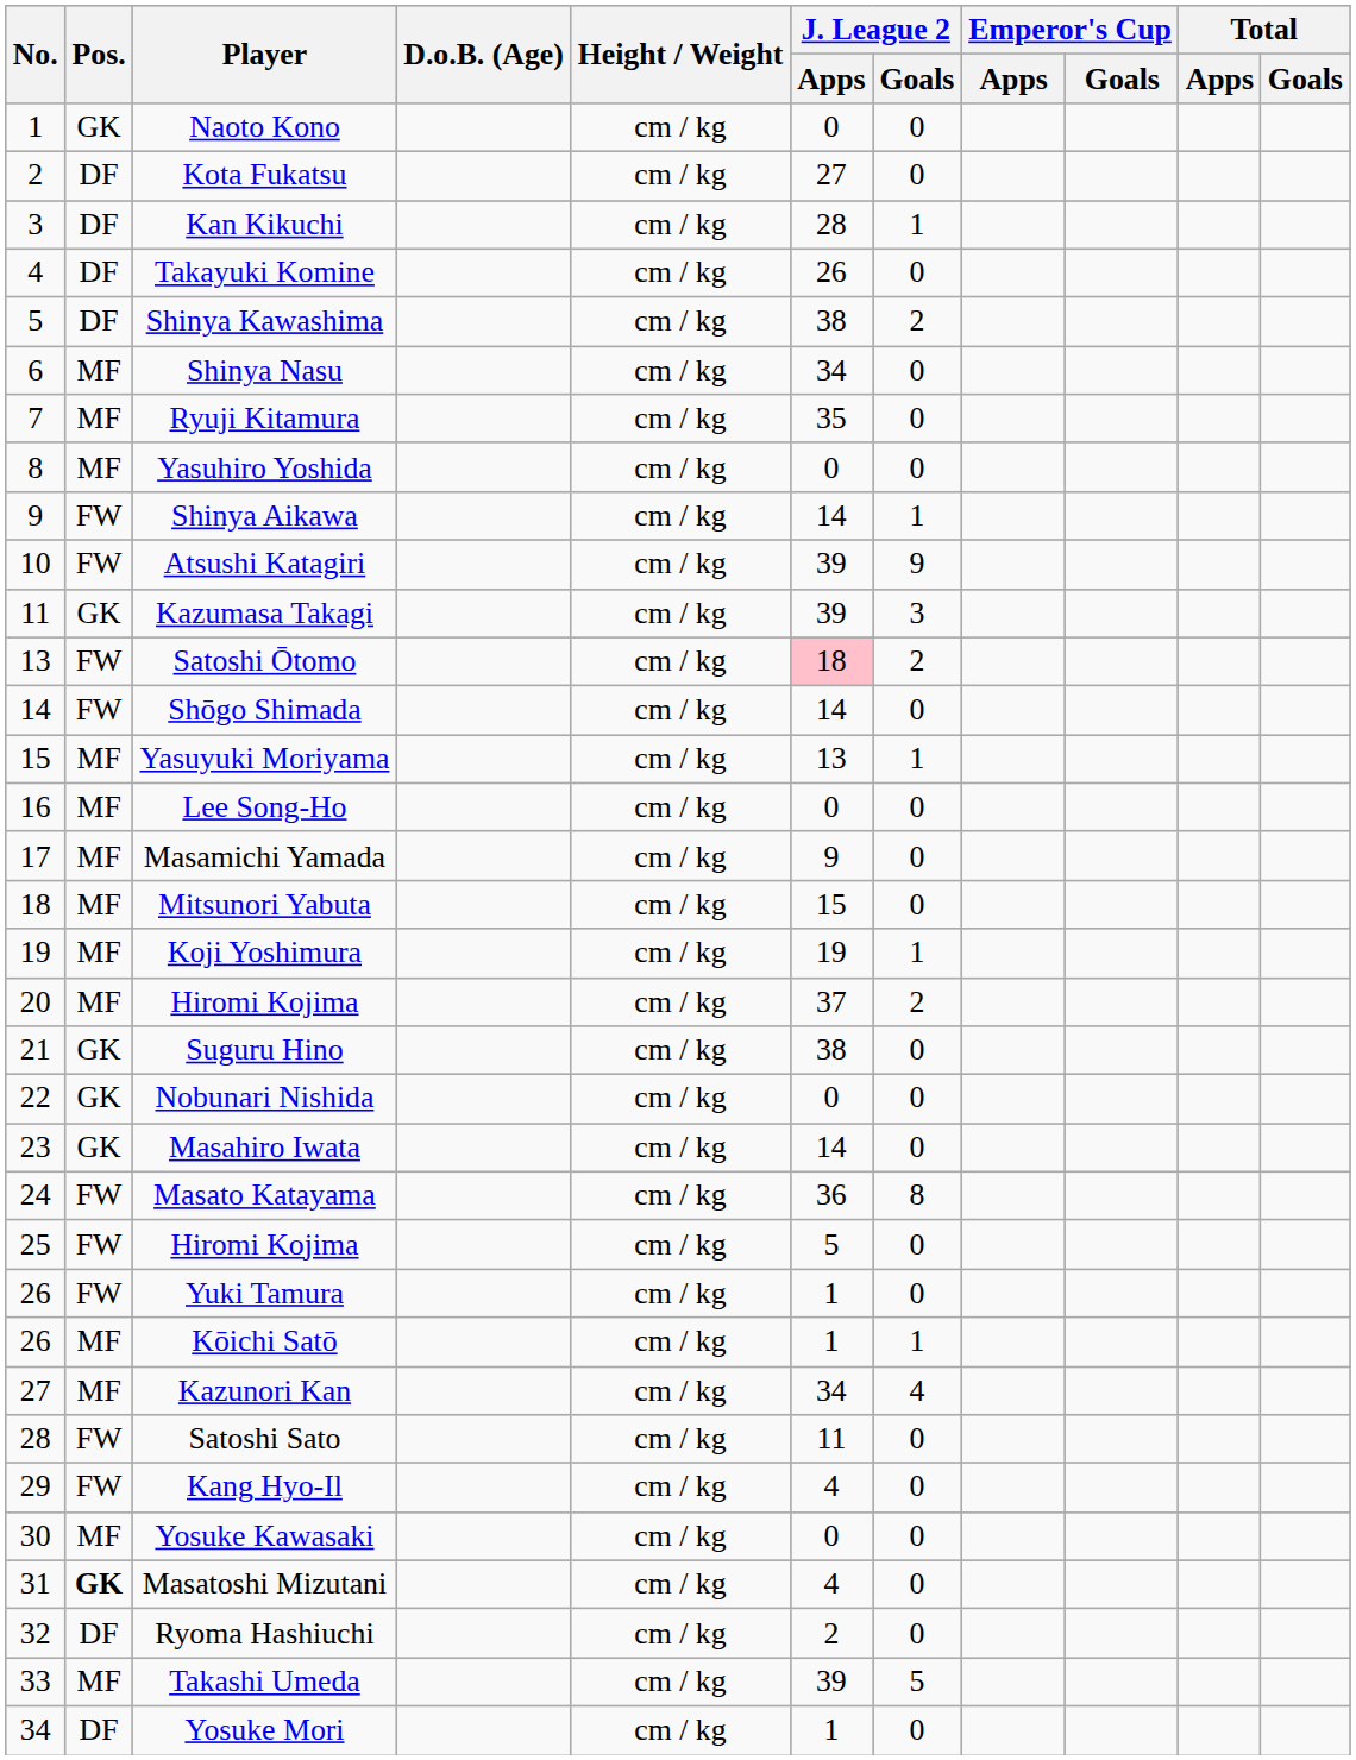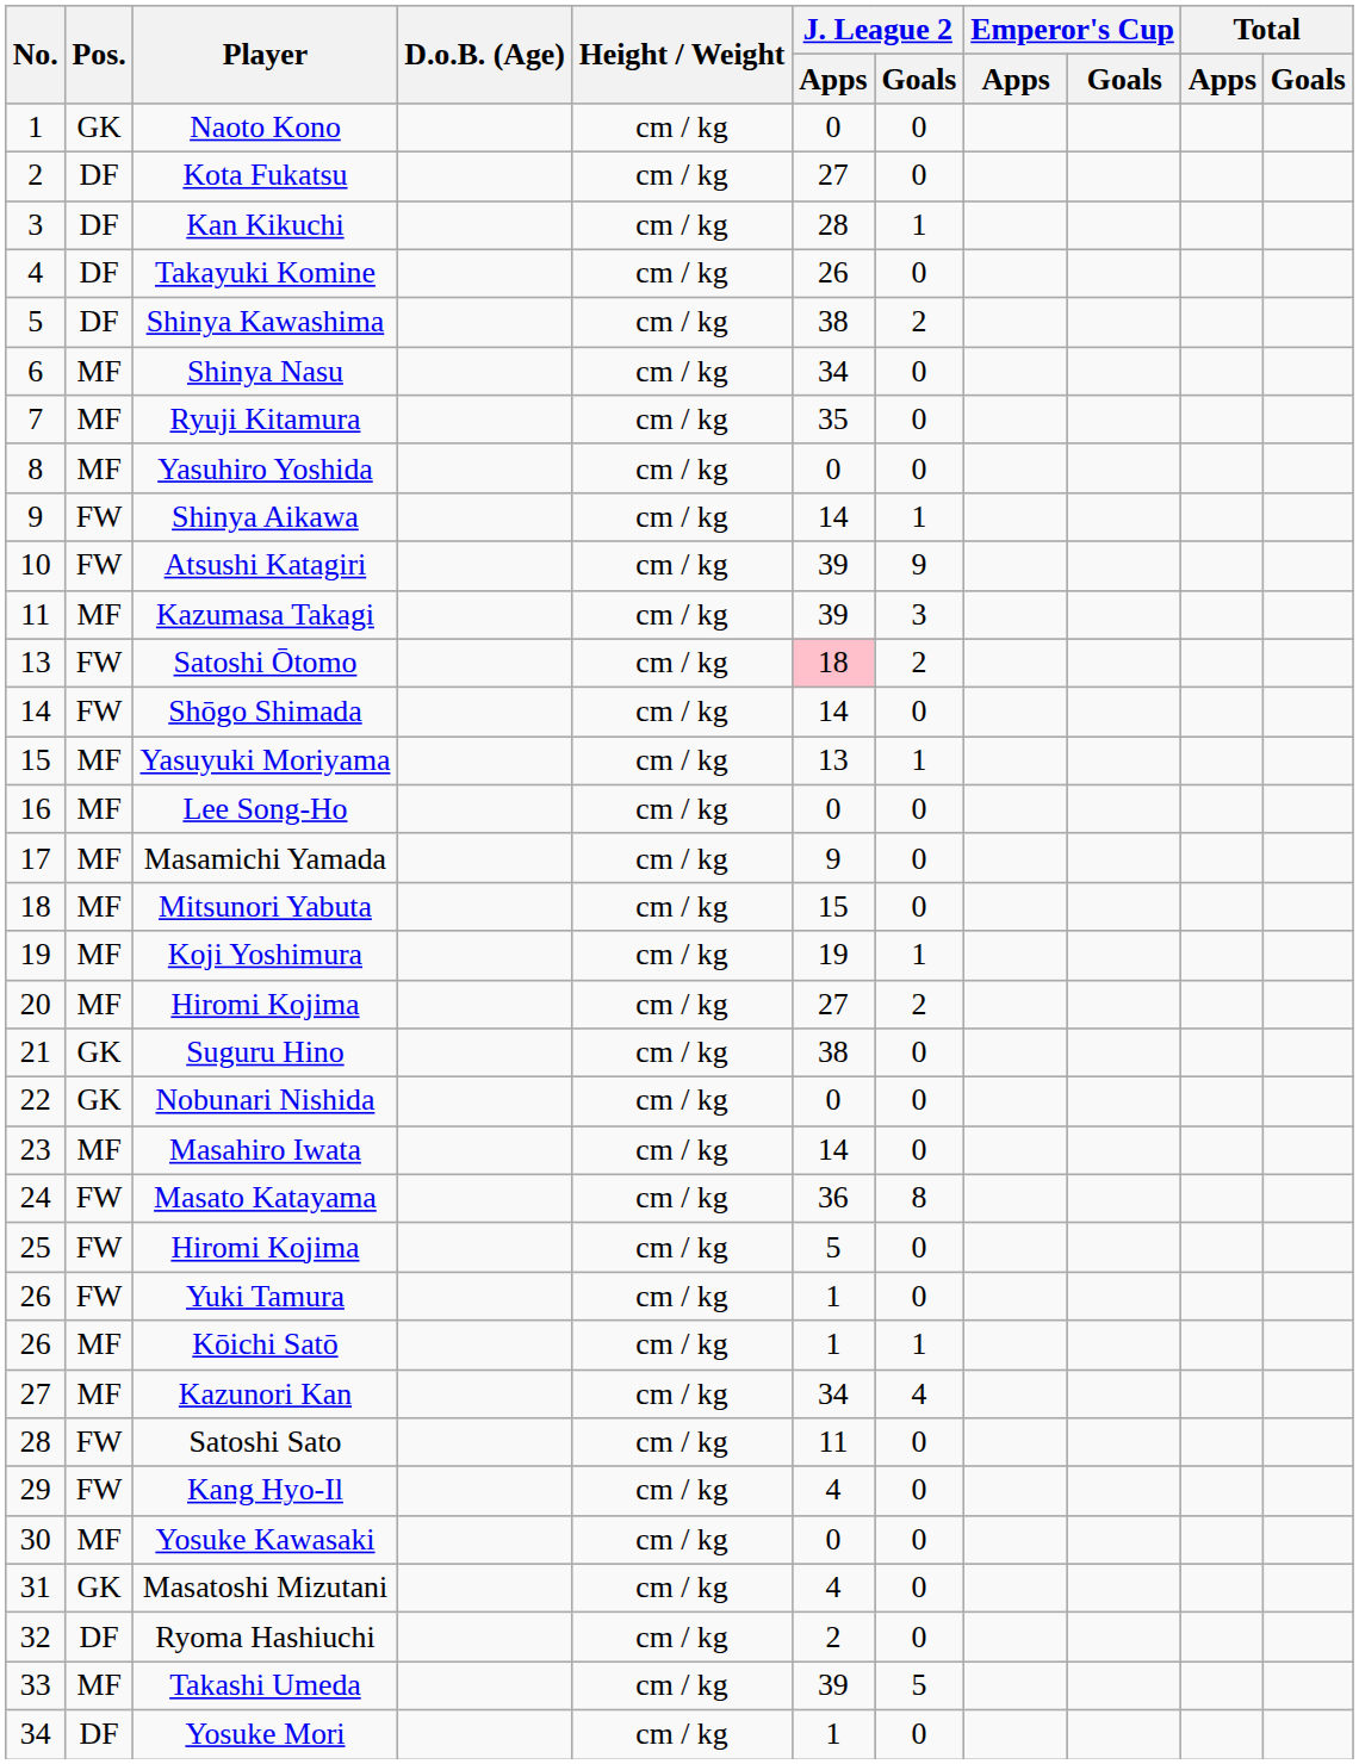Kazumasa Takagi | Pos.: GK -> MF
20 / Hiromi Kojima | J. League 2 / Apps: 37 -> 27
Masahiro Iwata | Pos.: GK -> MF
Masatoshi Mizutani | Pos.: bold -> normal
